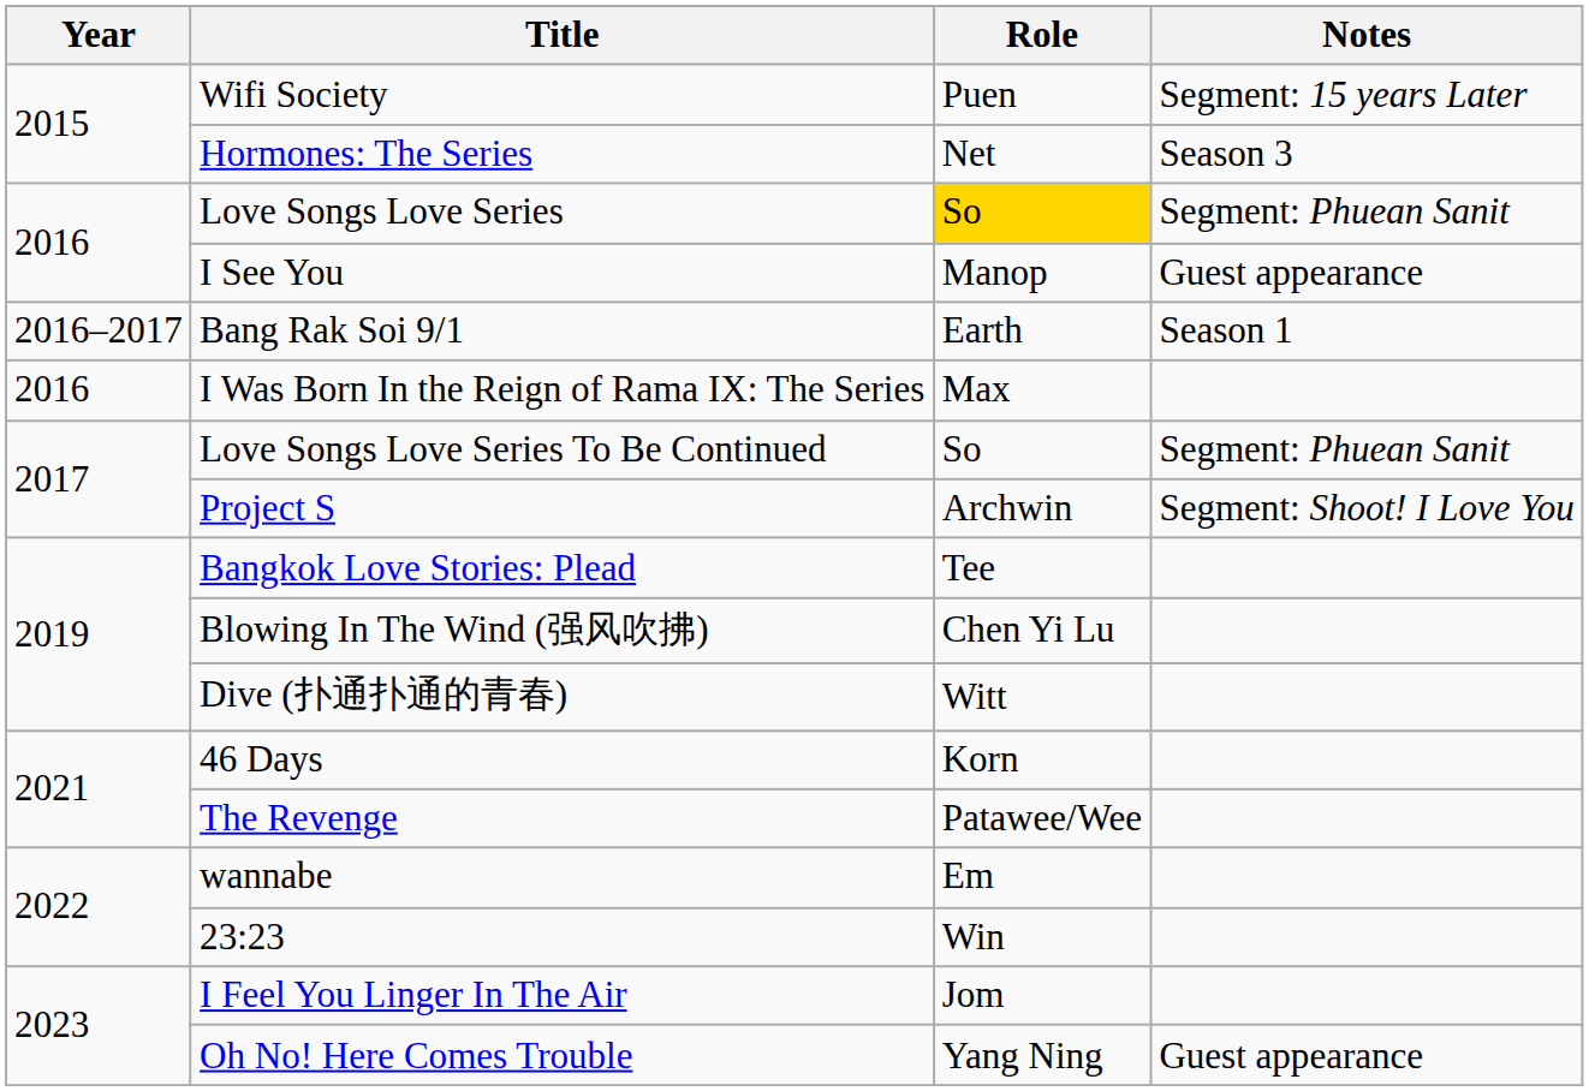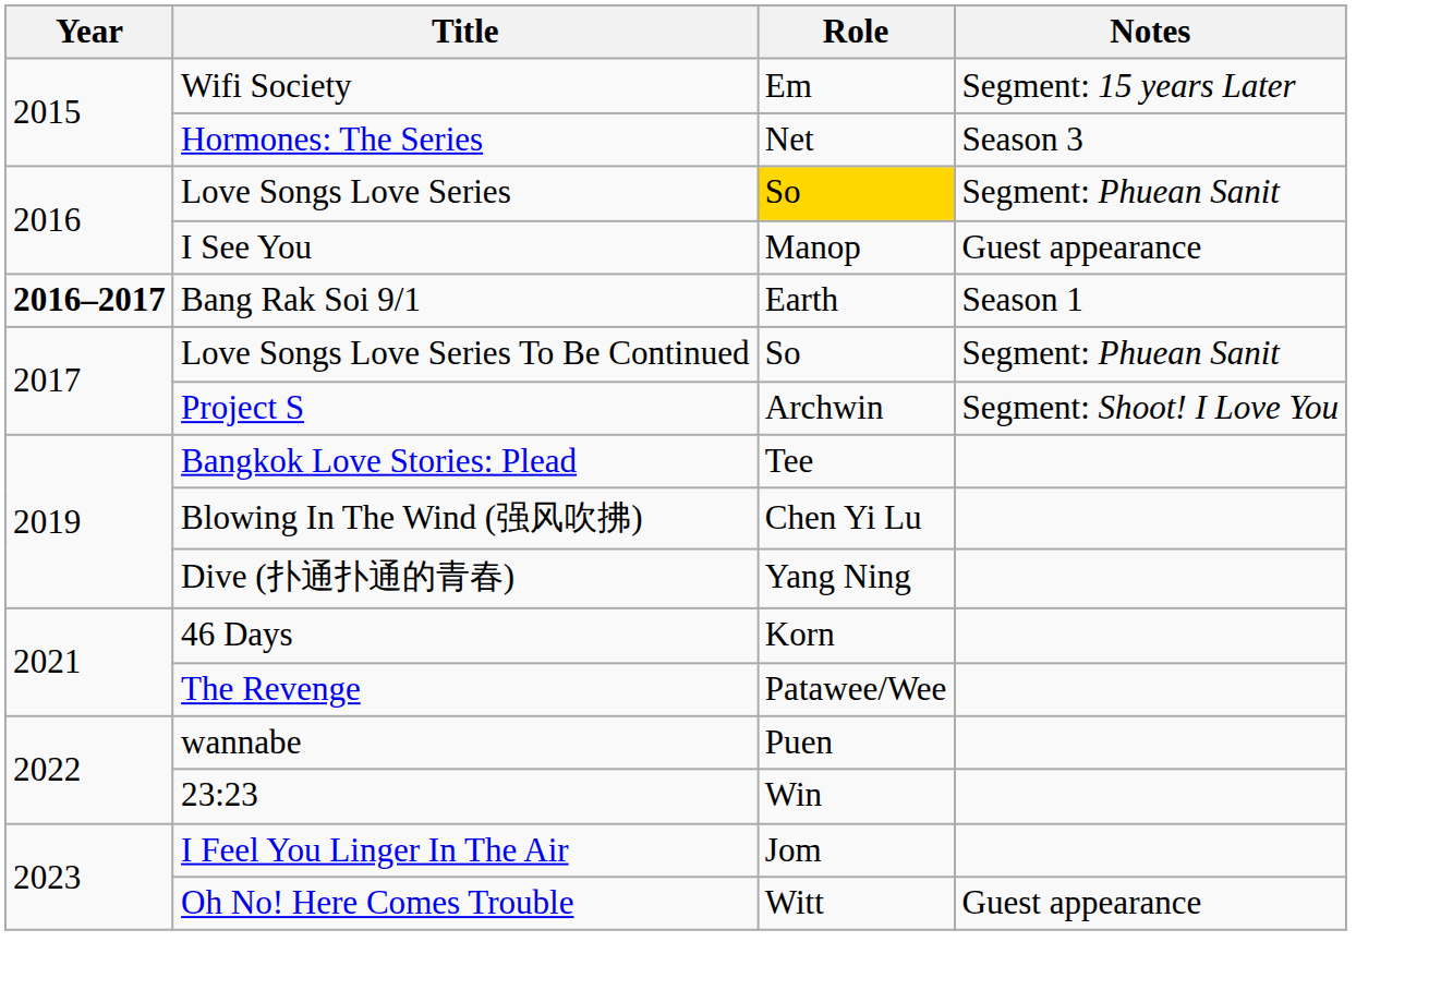Wifi Society | Role: Puen -> Em
Bang Rak Soi 9/1 | Year: normal -> bold
- row: 2016 | I Was Born In the Reign of Rama IX: The Series | Max
Dive (扑通扑通的青春) | Role: Witt -> Yang Ning
wannabe | Role: Em -> Puen
Oh No! Here Comes Trouble | Role: Yang Ning -> Witt
